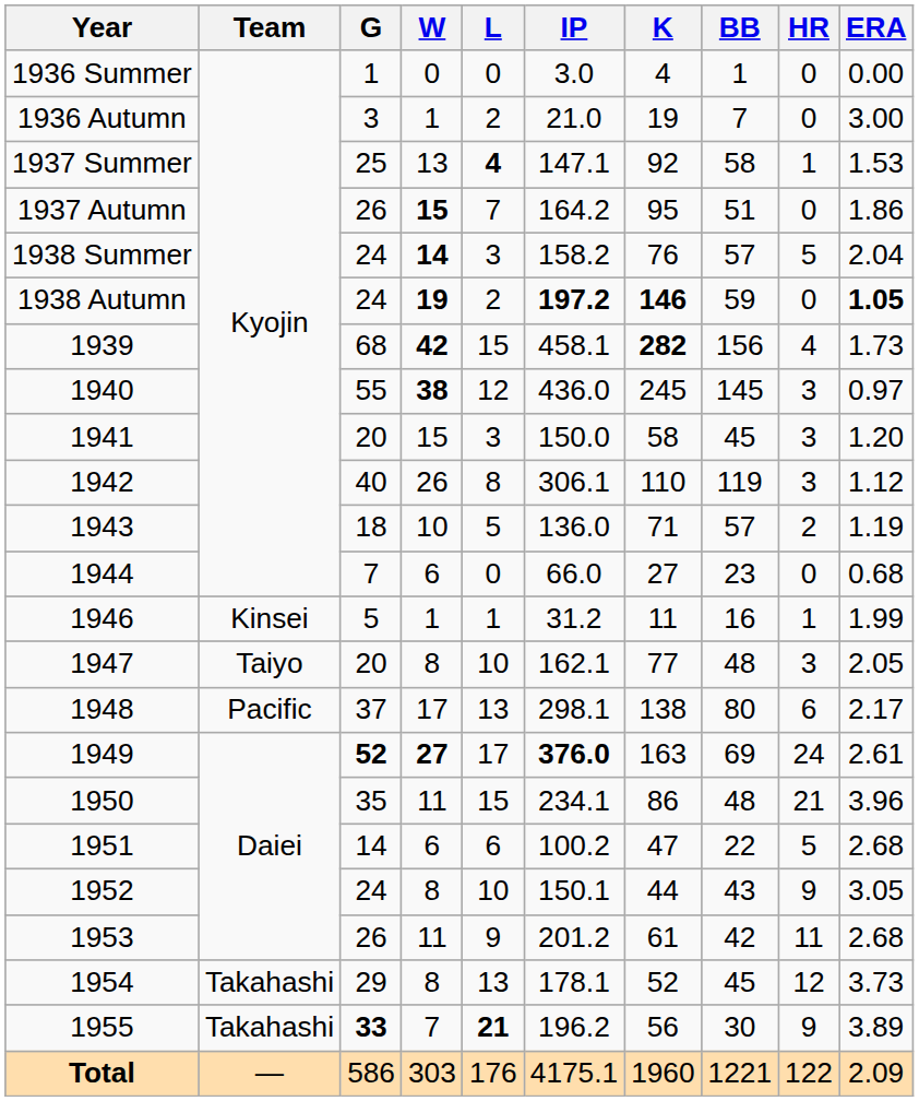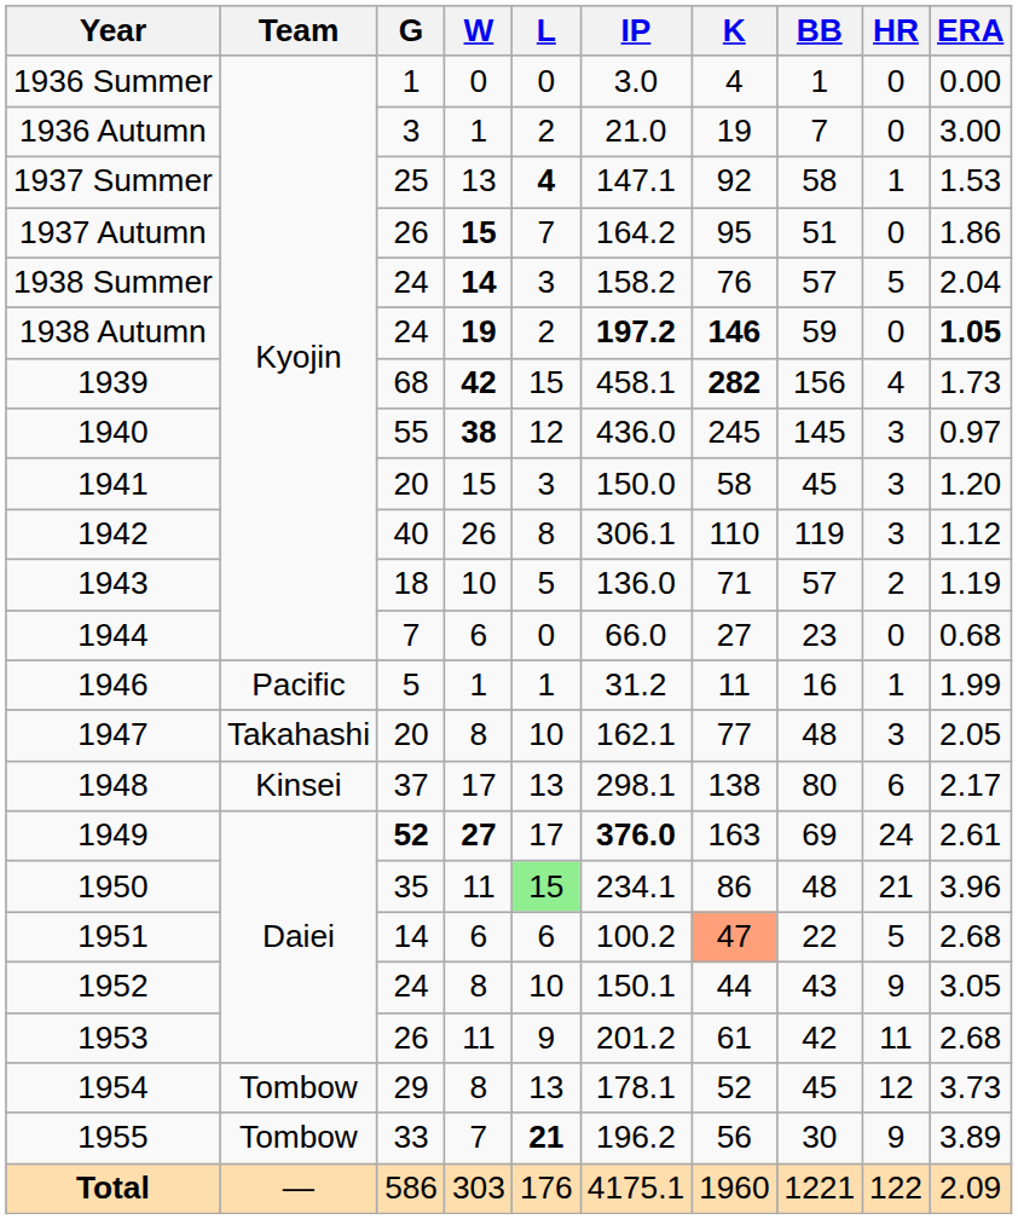1946 | Team: Kinsei -> Pacific
1947 | Team: Taiyo -> Takahashi
1948 | Team: Pacific -> Kinsei
1950 | L: no background -> lightgreen background
1951 | K: no background -> lightsalmon background
1954 | Team: Takahashi -> Tombow
1955 | Team: Takahashi -> Tombow
1955 | G: bold -> normal
